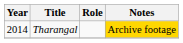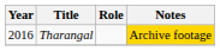Tharangal | Year: 2014 -> 2016
